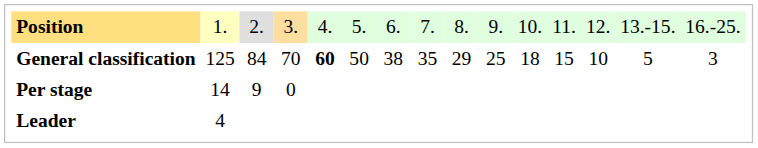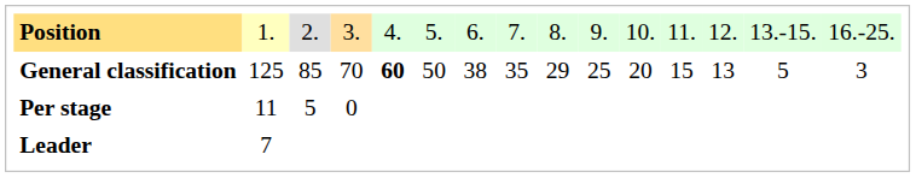General classification | column 3: 84 -> 85
General classification | column 11: 18 -> 20
General classification | column 13: 10 -> 13
Per stage | column 2: 14 -> 11
Per stage | column 3: 9 -> 5
Leader | column 2: 4 -> 7
